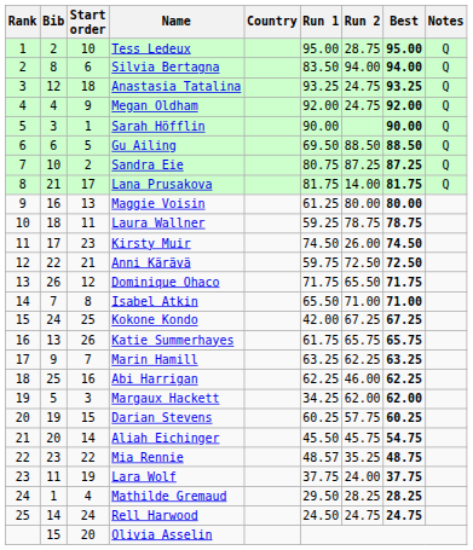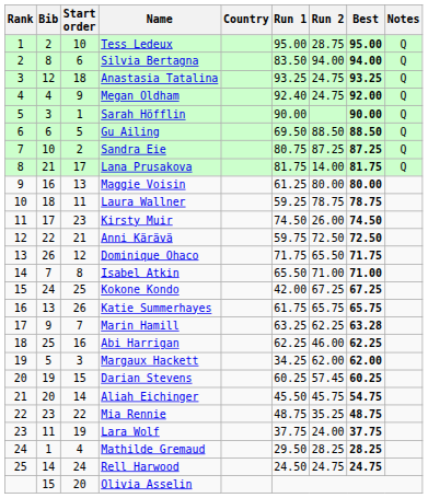Megan Oldham | Run 1: 92.00 -> 92.40
Marin Hamill | Best: 63.25 -> 63.28
Darian Stevens | Run 2: 57.75 -> 57.45
Mia Rennie | Run 1: 48.57 -> 48.75
